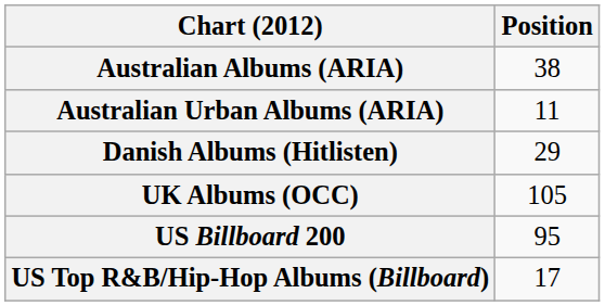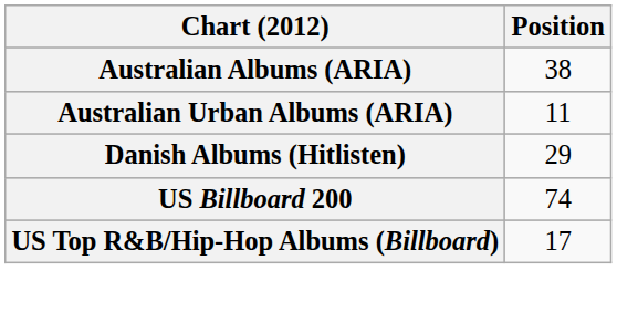- row: UK Albums (OCC) | 105
US Billboard 200 | Position: 95 -> 74
